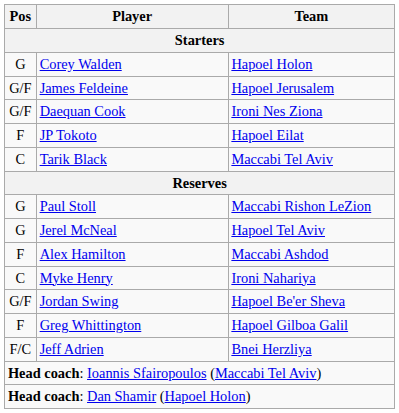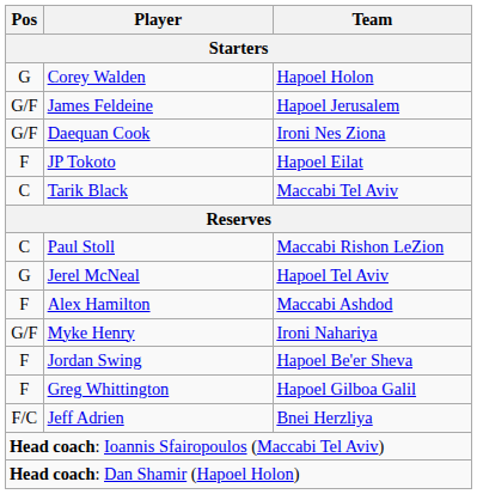Paul Stoll | Pos: G -> C
Myke Henry | Pos: C -> G/F
Jordan Swing | Pos: G/F -> F
